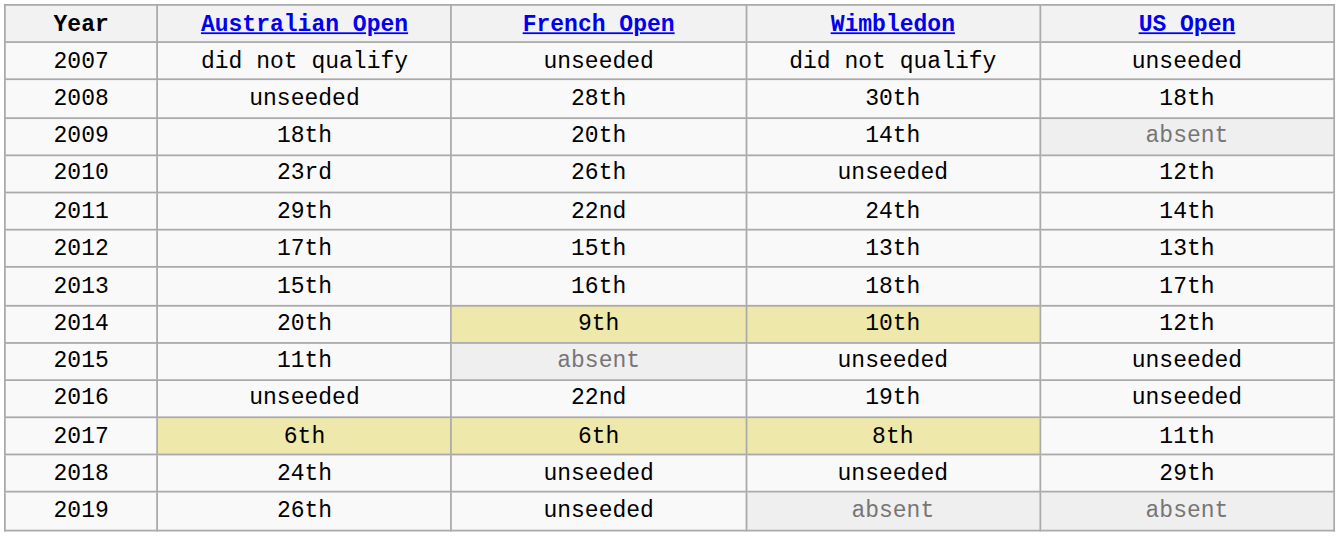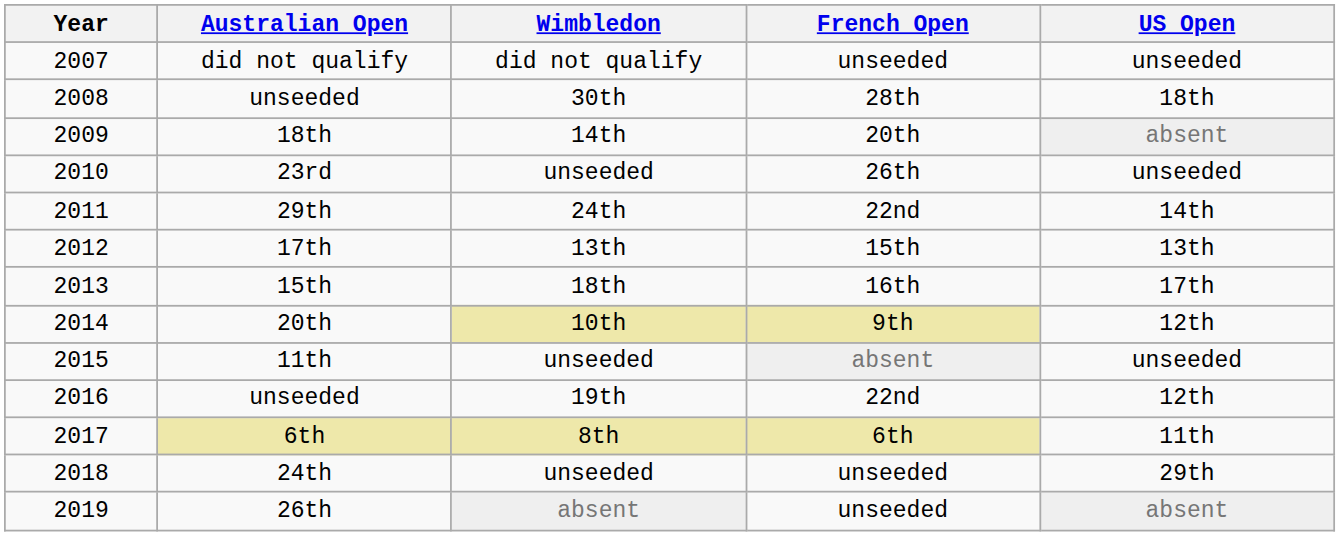columns swapped: French Open <-> Wimbledon
23rd | US Open: 12th -> unseeded
2016 / unseeded | US Open: unseeded -> 12th
